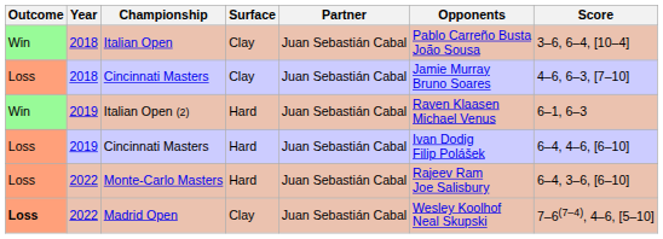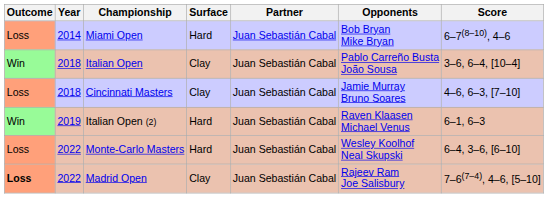+ row: Loss | 2014 | Miami Open | Hard | Juan Sebastián Cabal | Bob Bryan Mike Bryan | 6–7(8–10), 4–6
- row: Loss | 2019 | Cincinnati Masters | Hard | Juan Sebastián Cabal | Ivan Dodig Filip Polášek | 6–4, 4–6, [6–10]
Monte-Carlo Masters | Opponents: Rajeev Ram Joe Salisbury -> Wesley Koolhof Neal Skupski
Madrid Open | Opponents: Wesley Koolhof Neal Skupski -> Rajeev Ram Joe Salisbury
